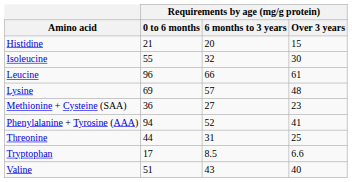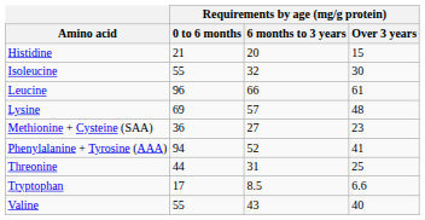Valine | Requirements by age (mg/g protein) / 0 to 6 months: 51 -> 55
